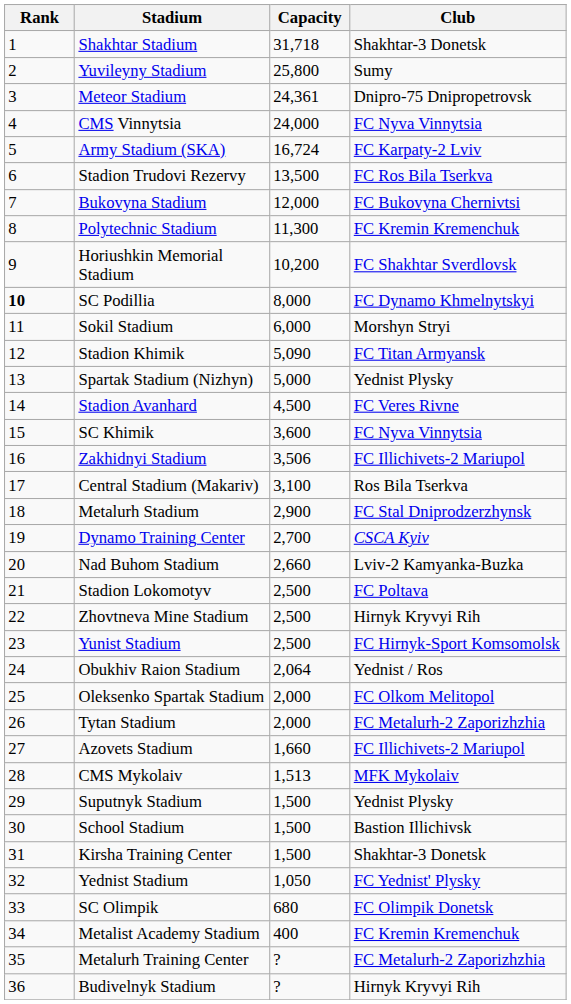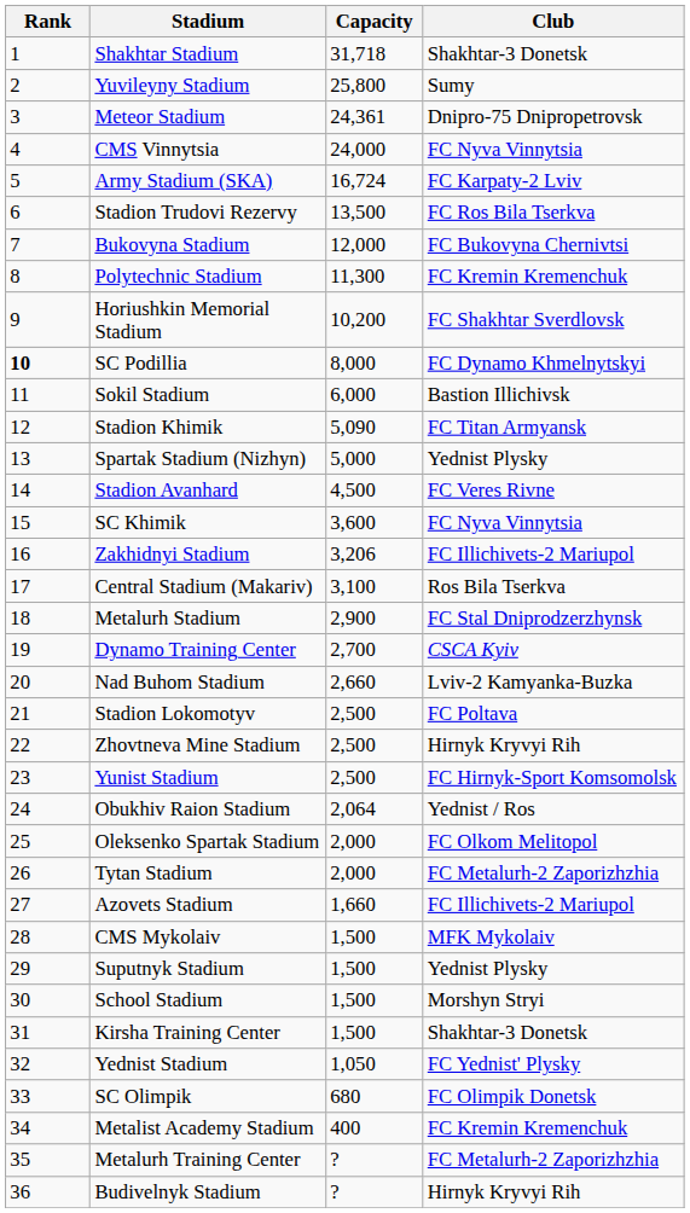Sokil Stadium | Club: Morshyn Stryi -> Bastion Illichivsk
Zakhidnyi Stadium | Capacity: 3,506 -> 3,206
CMS Mykolaiv | Capacity: 1,513 -> 1,500
School Stadium | Club: Bastion Illichivsk -> Morshyn Stryi
